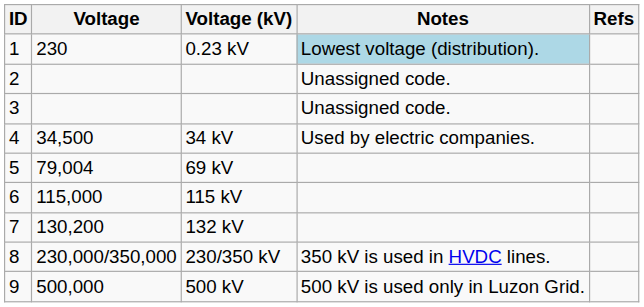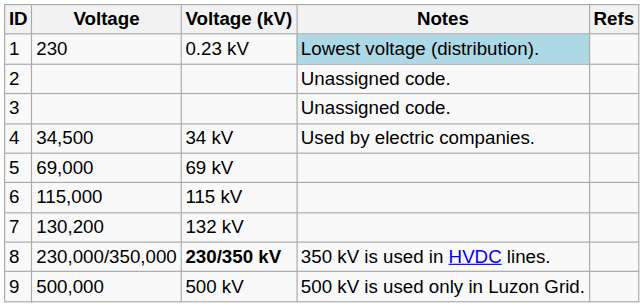5 | Voltage: 79,004 -> 69,000
8 | Voltage (kV): normal -> bold
